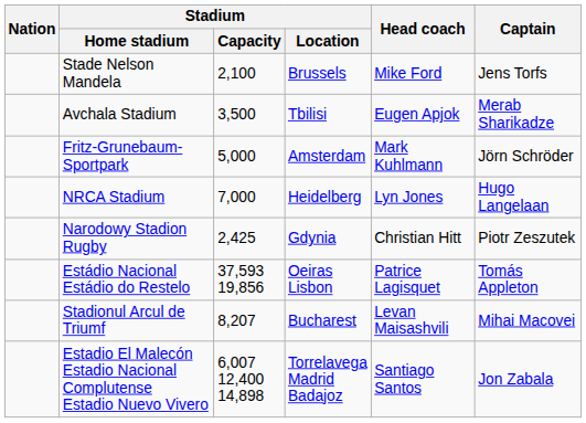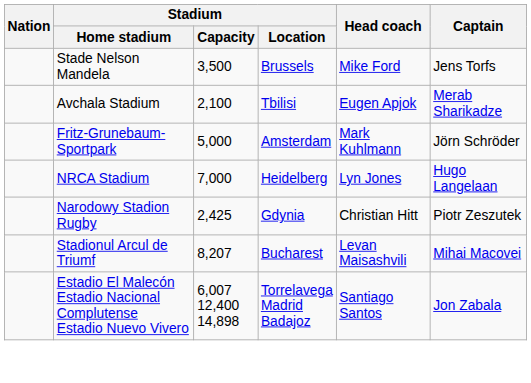Stade Nelson Mandela | Stadium / Capacity: 2,100 -> 3,500
Avchala Stadium | Stadium / Capacity: 3,500 -> 2,100
- row: Estádio Nacional Estádio do Restelo | 37,593 19,856 | Oeiras Lisbon | Patrice Lagisquet | Tomás Appleton
